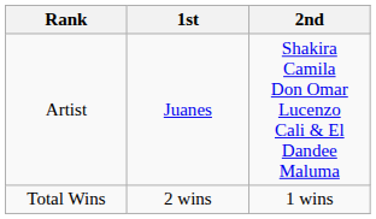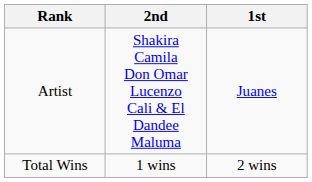columns swapped: 1st <-> 2nd
